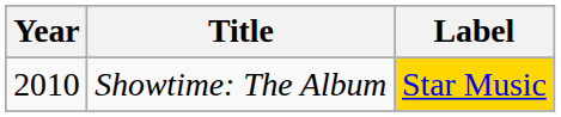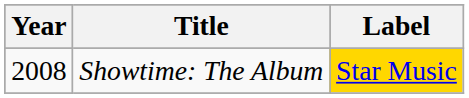Showtime: The Album | Year: 2010 -> 2008
